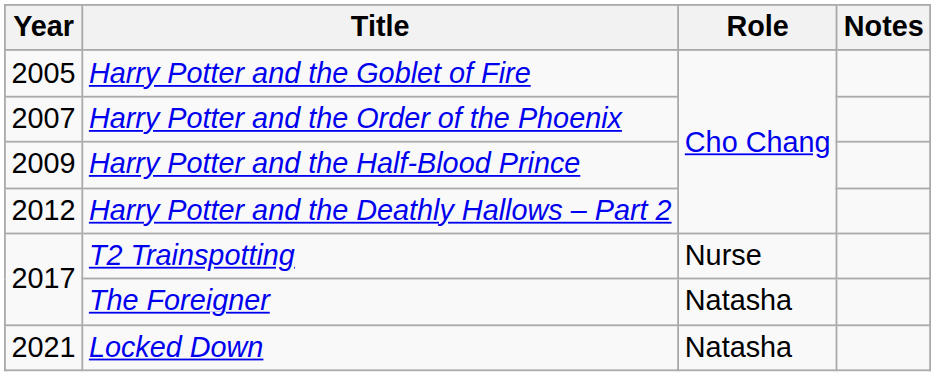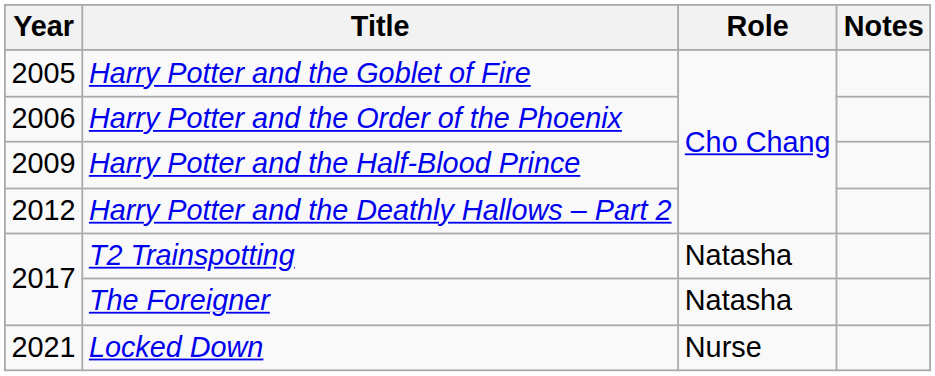Harry Potter and the Order of the Phoenix | Year: 2007 -> 2006
T2 Trainspotting | Role: Nurse -> Natasha
Locked Down | Role: Natasha -> Nurse
